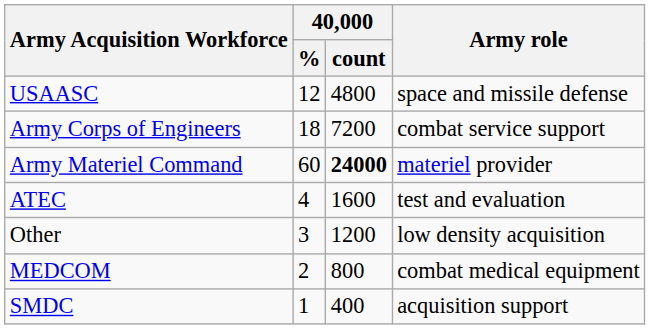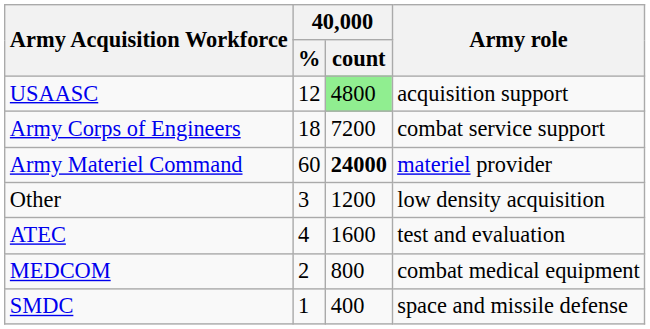USAASC | 40,000 / count: no background -> lightgreen background
USAASC | Army role: space and missile defense -> acquisition support
rows swapped: ATEC <-> Other
SMDC | Army role: acquisition support -> space and missile defense
